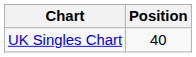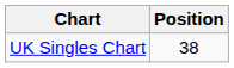UK Singles Chart | Position: 40 -> 38
